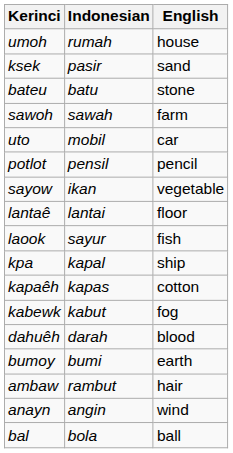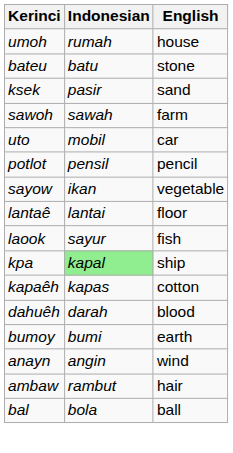rows swapped: bateu <-> ksek
kpa | Indonesian: no background -> lightgreen background
- row: kabewk | kabut | fog
rows swapped: anayn <-> ambaw
